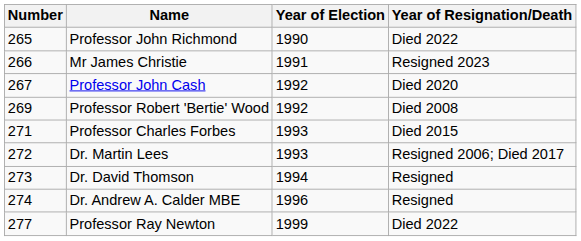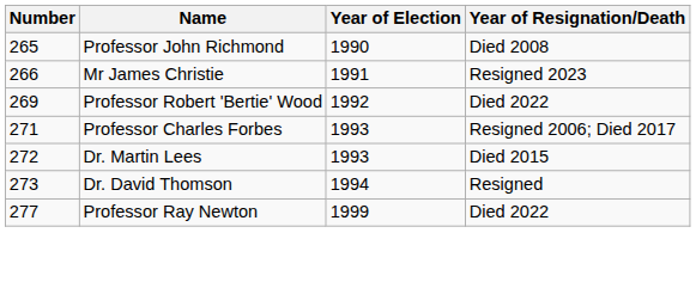Professor John Richmond | Year of Resignation/Death: Died 2022 -> Died 2008
- row: 267 | Professor John Cash | 1992 | Died 2020
Professor Robert 'Bertie' Wood | Year of Resignation/Death: Died 2008 -> Died 2022
Professor Charles Forbes | Year of Resignation/Death: Died 2015 -> Resigned 2006; Died 2017
Dr. Martin Lees | Year of Resignation/Death: Resigned 2006; Died 2017 -> Died 2015
- row: 274 | Dr. Andrew A. Calder MBE | 1996 | Resigned
